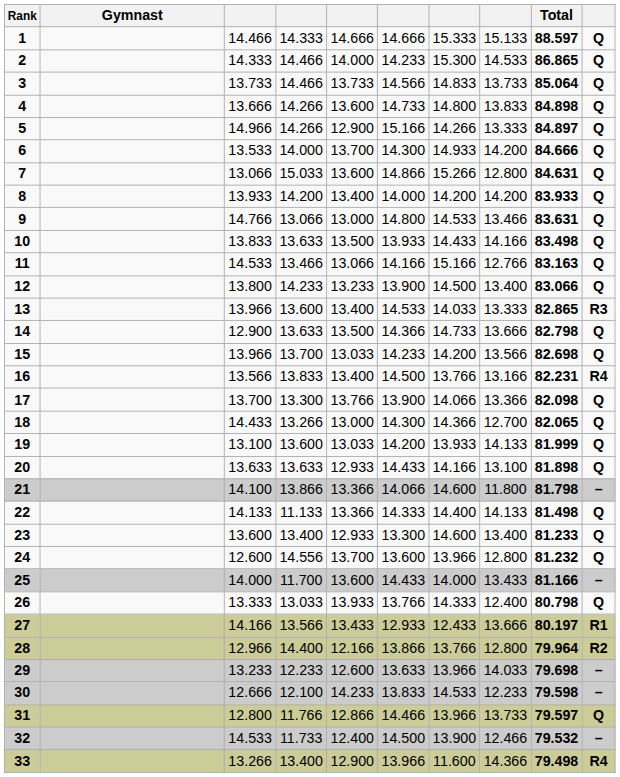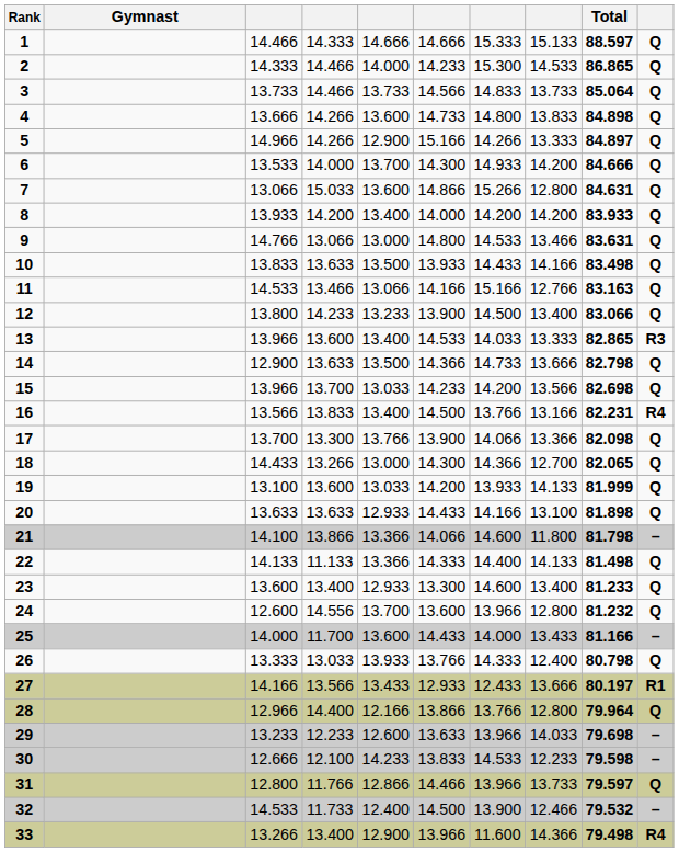28 | column 10: R2 -> Q
